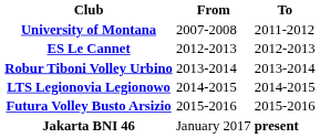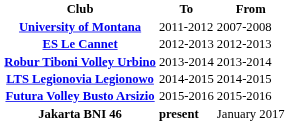columns swapped: From <-> To
